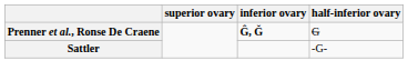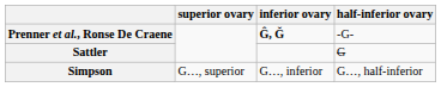Prenner et al., Ronse De Craene | half-inferior ovary: G -> -G-
Sattler | half-inferior ovary: -G- -> G
+ row: Simpson | G…, superior | G…, inferior | G…, half-inferior
